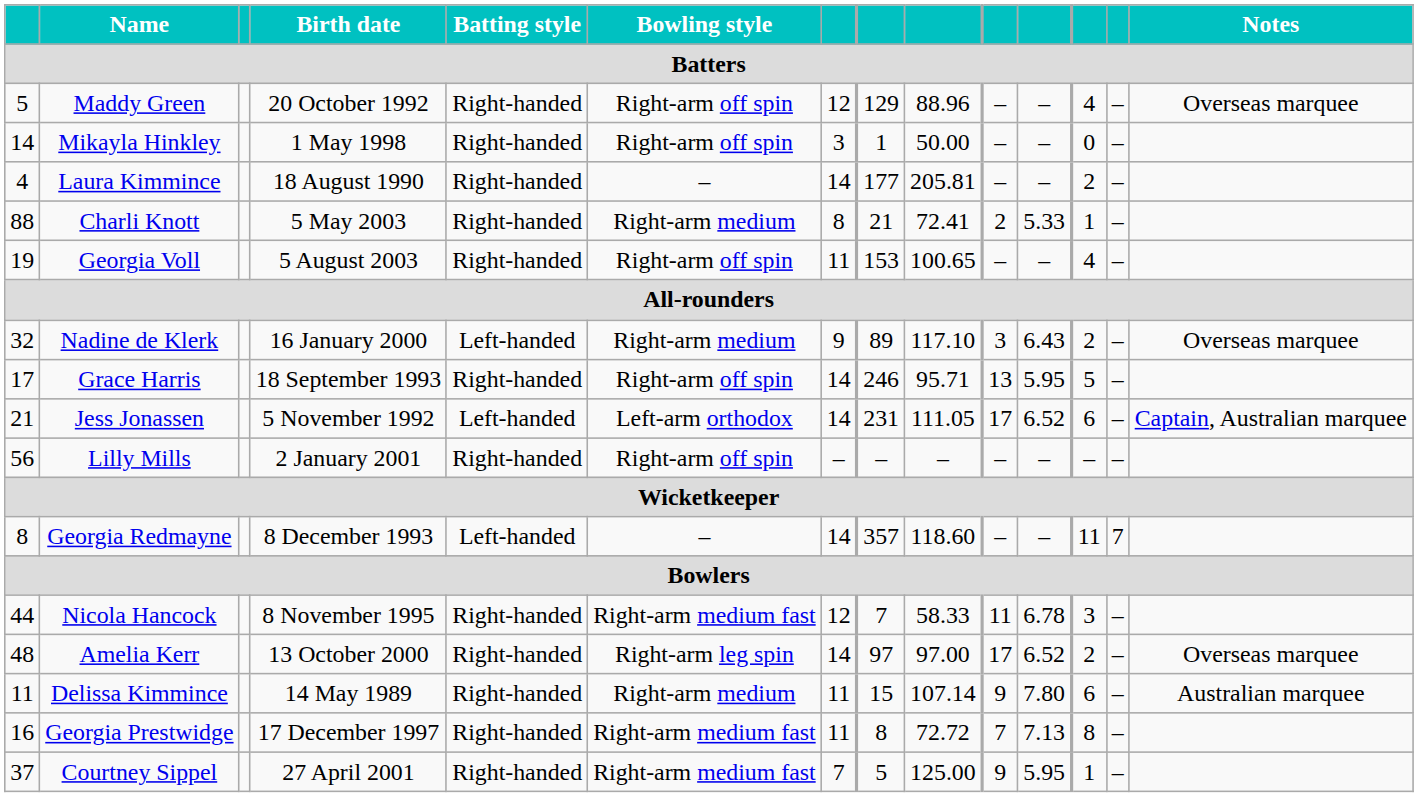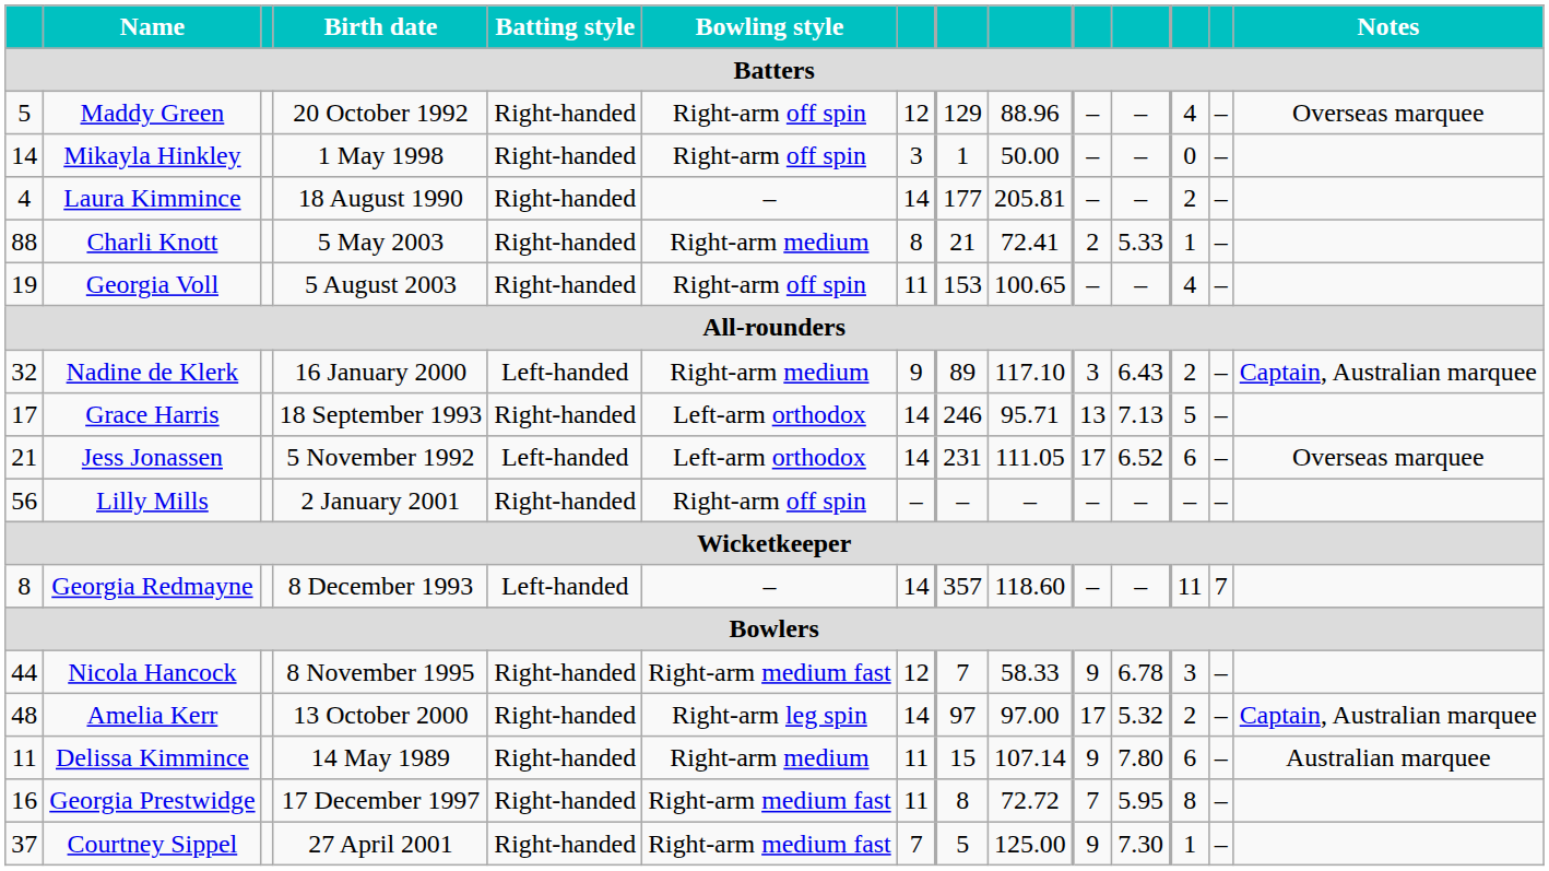Nadine de Klerk | Notes: Overseas marquee -> Captain, Australian marquee
Grace Harris | Bowling style: Right-arm off spin -> Left-arm orthodox
Grace Harris | column 11: 5.95 -> 7.13
Jess Jonassen | Notes: Captain, Australian marquee -> Overseas marquee
Nicola Hancock | column 10: 11 -> 9
Amelia Kerr | column 11: 6.52 -> 5.32
Amelia Kerr | Notes: Overseas marquee -> Captain, Australian marquee
Georgia Prestwidge | column 11: 7.13 -> 5.95
Courtney Sippel | column 11: 5.95 -> 7.30
